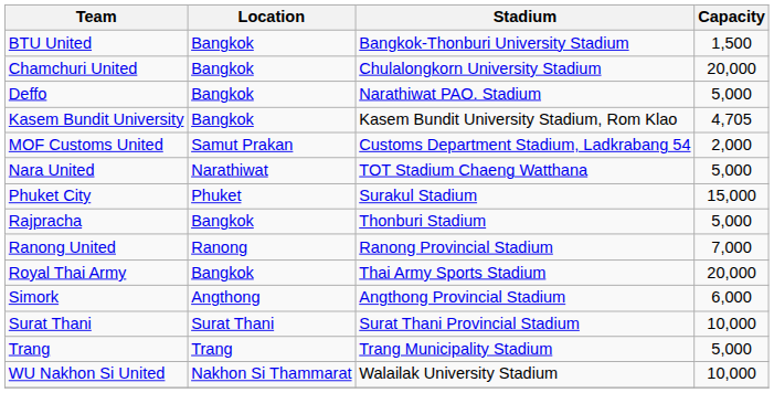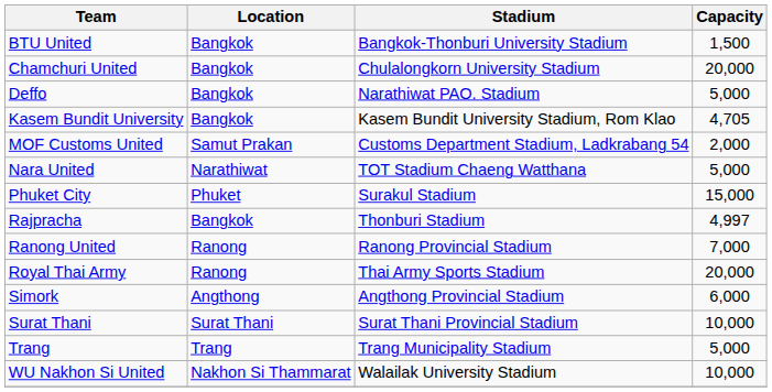Rajpracha | Capacity: 5,000 -> 4,997
Royal Thai Army | Location: Bangkok -> Ranong
